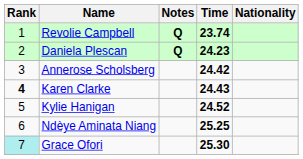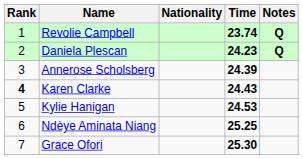columns swapped: Nationality <-> Notes
Annerose Scholsberg | Time: 24.42 -> 24.39
Kylie Hanigan | Time: 24.52 -> 24.53
Grace Ofori | Rank: paleturquoise background -> no background
